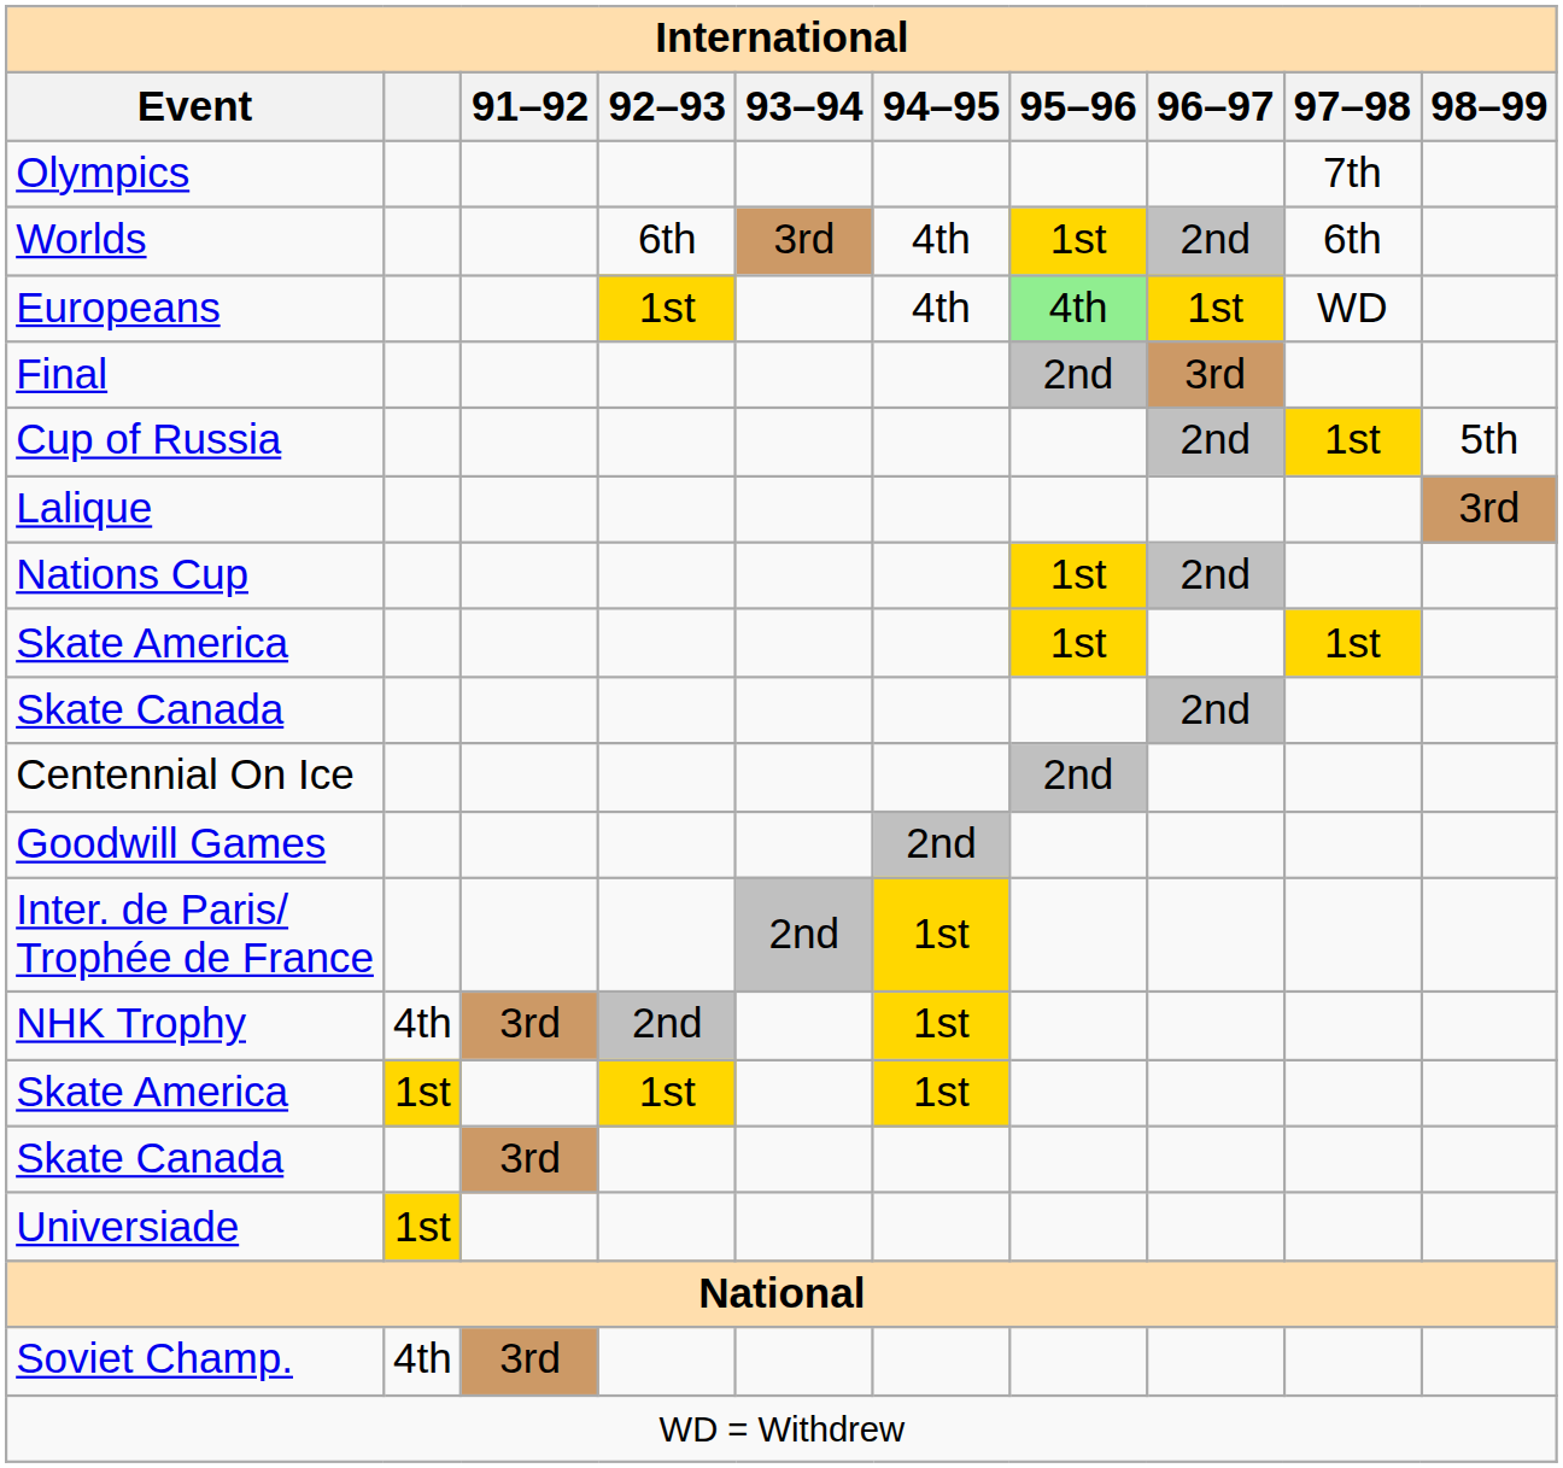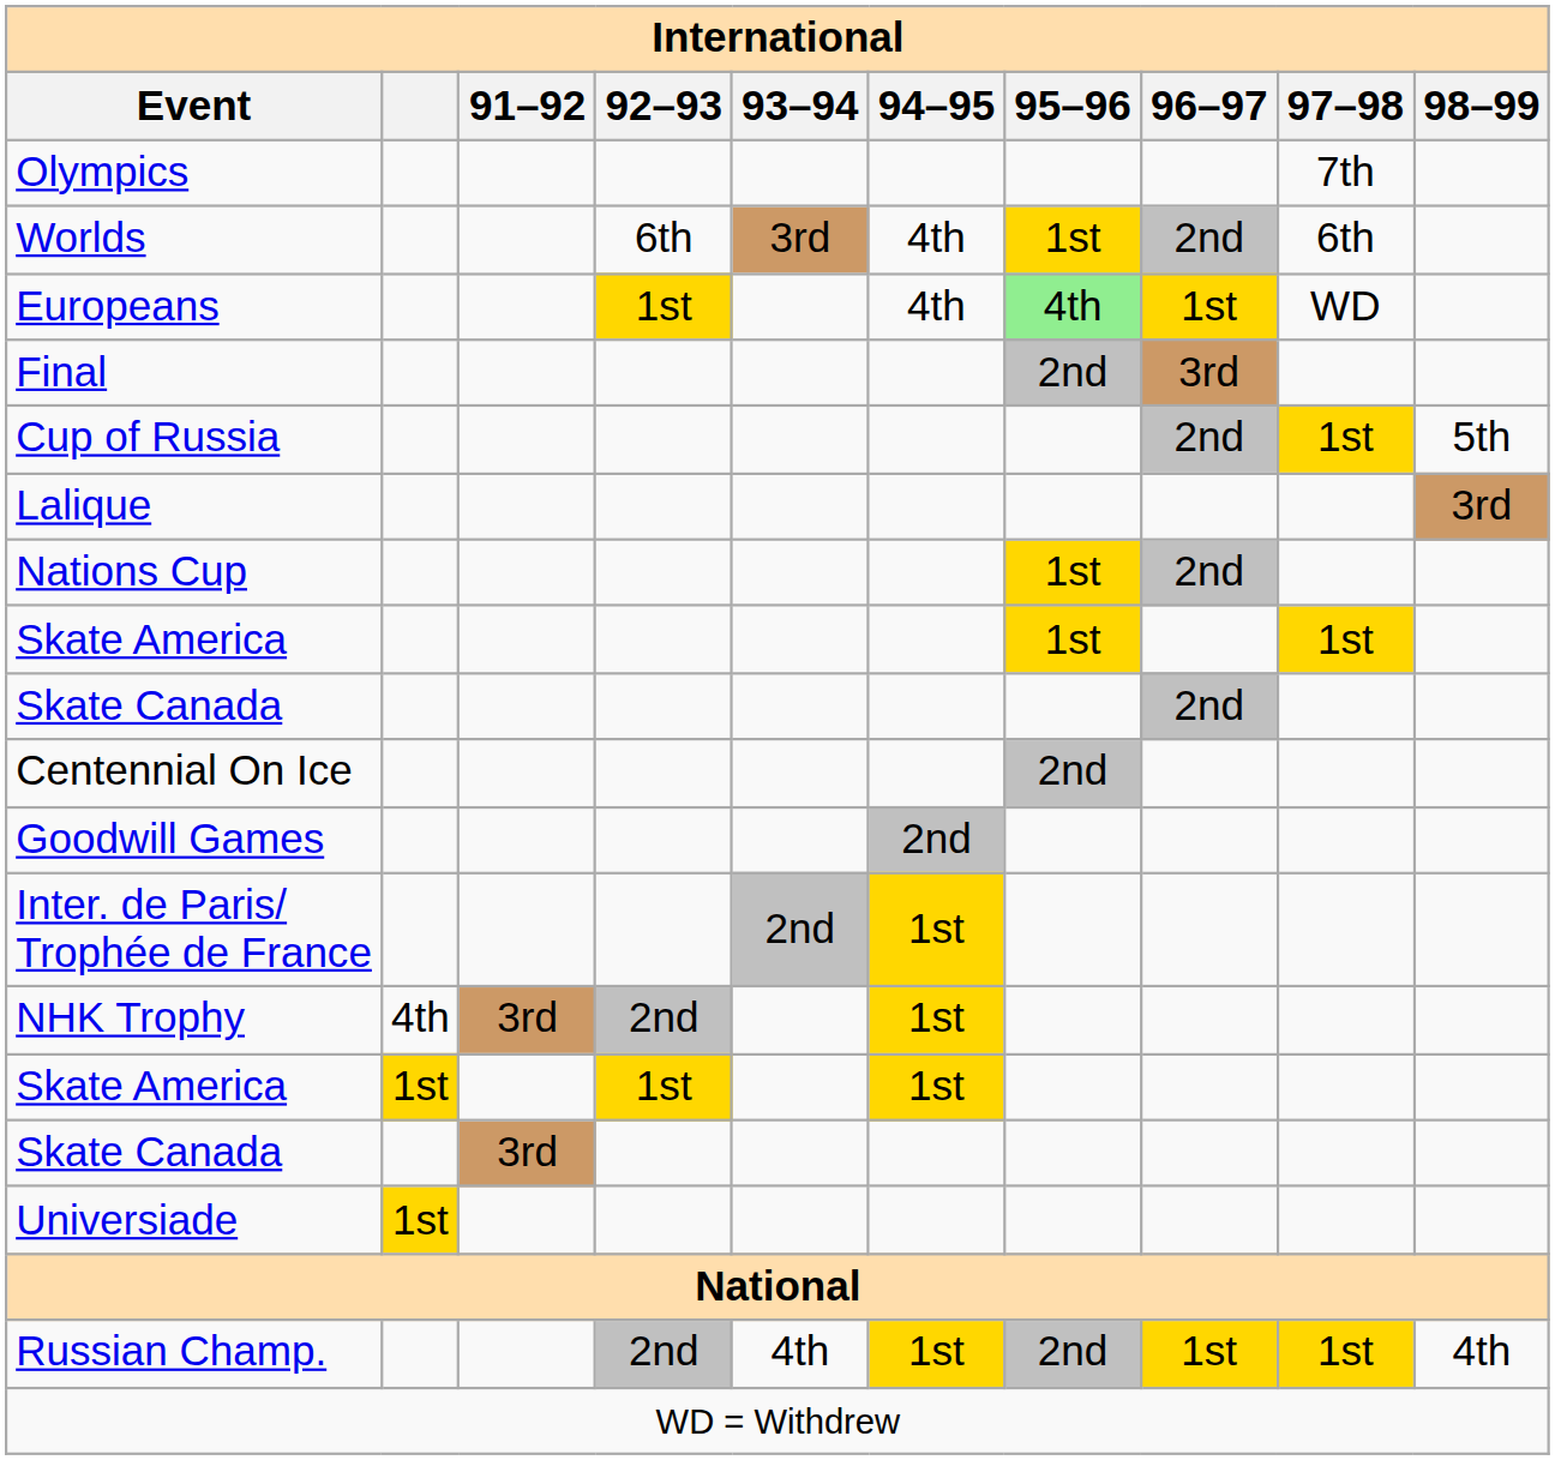+ row: Russian Champ. | 2nd | 4th | 1st | 2nd | 1st | 1st | 4th
- row: Soviet Champ. | 4th | 3rd
